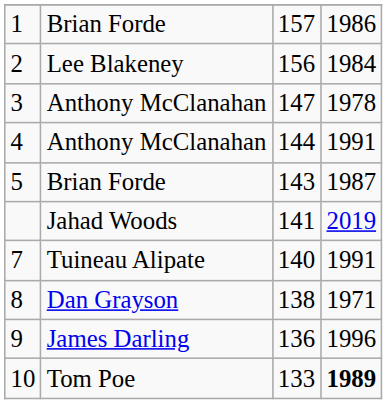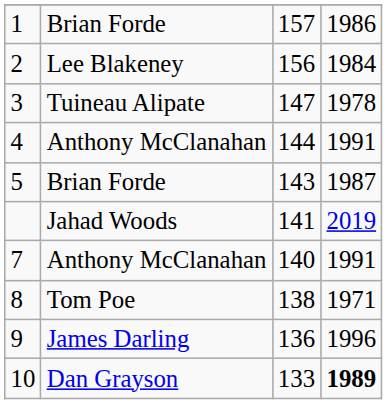3 | column 2: Anthony McClanahan -> Tuineau Alipate
7 | column 2: Tuineau Alipate -> Anthony McClanahan
8 | column 2: Dan Grayson -> Tom Poe
10 | column 2: Tom Poe -> Dan Grayson
